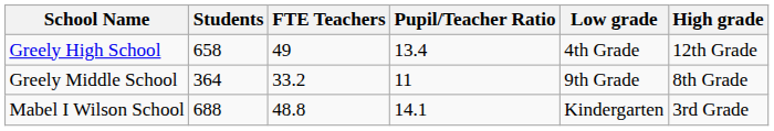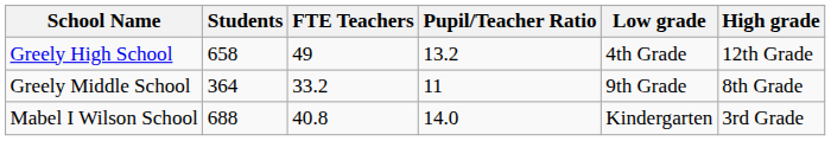Greely High School | Pupil/Teacher Ratio: 13.4 -> 13.2
Mabel I Wilson School | FTE Teachers: 48.8 -> 40.8
Mabel I Wilson School | Pupil/Teacher Ratio: 14.1 -> 14.0
